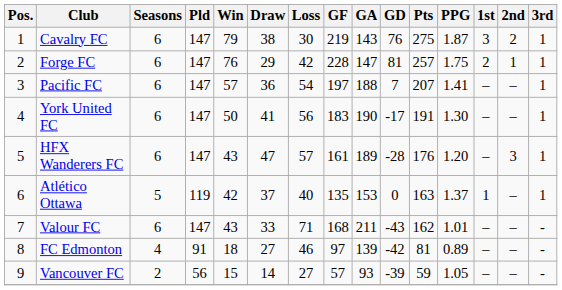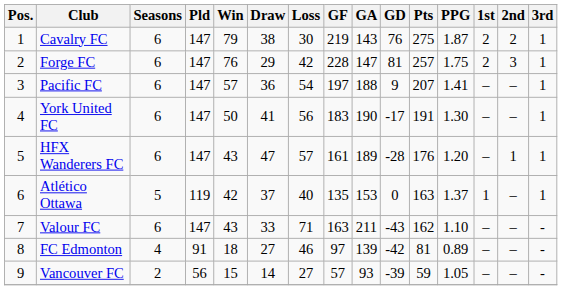Cavalry FC | 1st: 3 -> 2
Forge FC | 2nd: 1 -> 3
Pacific FC | GD: 7 -> 9
HFX Wanderers FC | 2nd: 3 -> 1
Valour FC | GF: 168 -> 163
Valour FC | PPG: 1.01 -> 1.10
